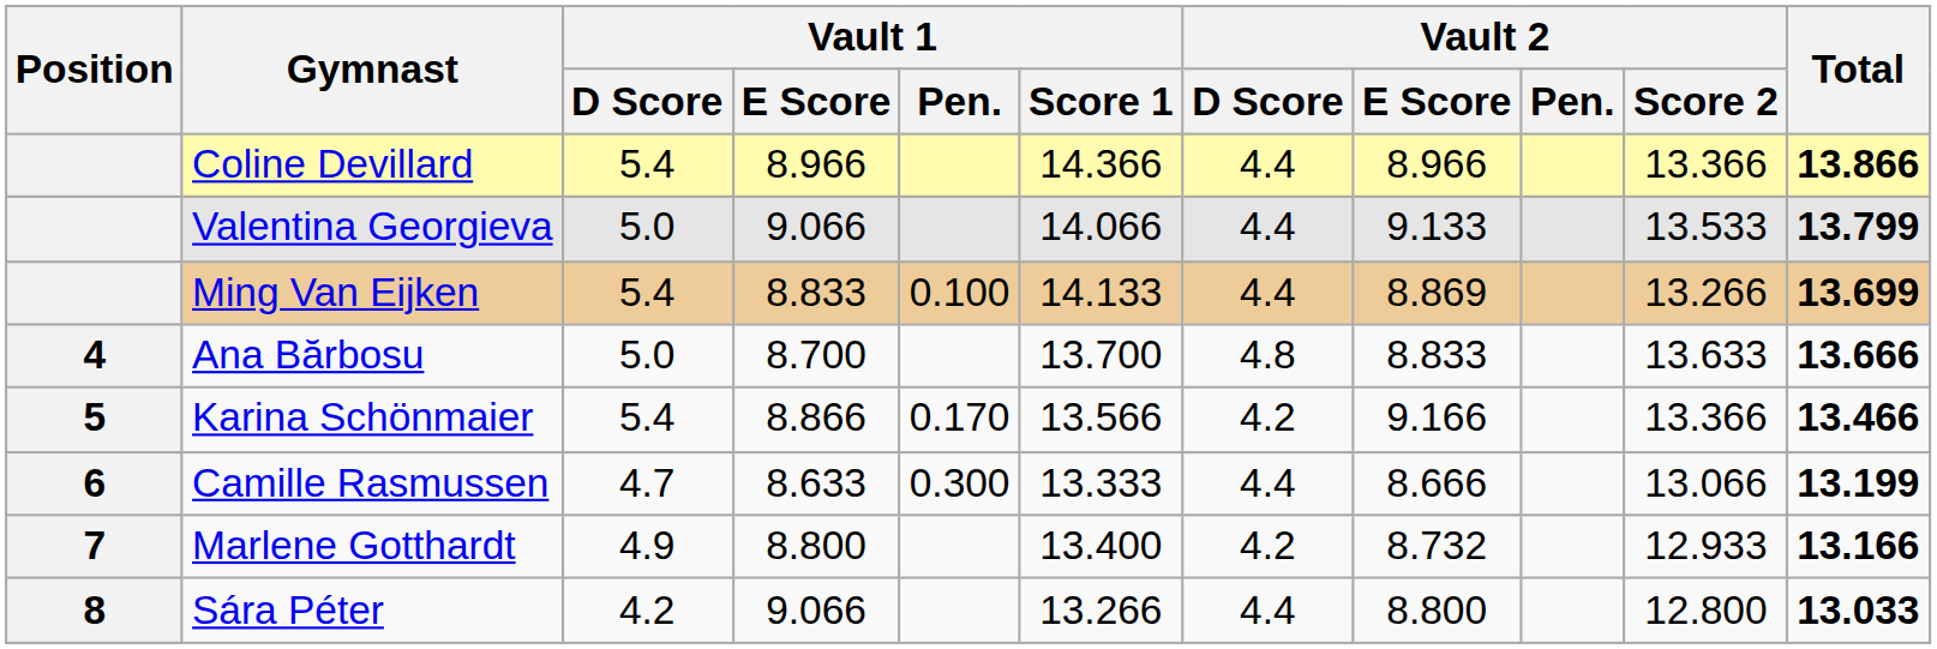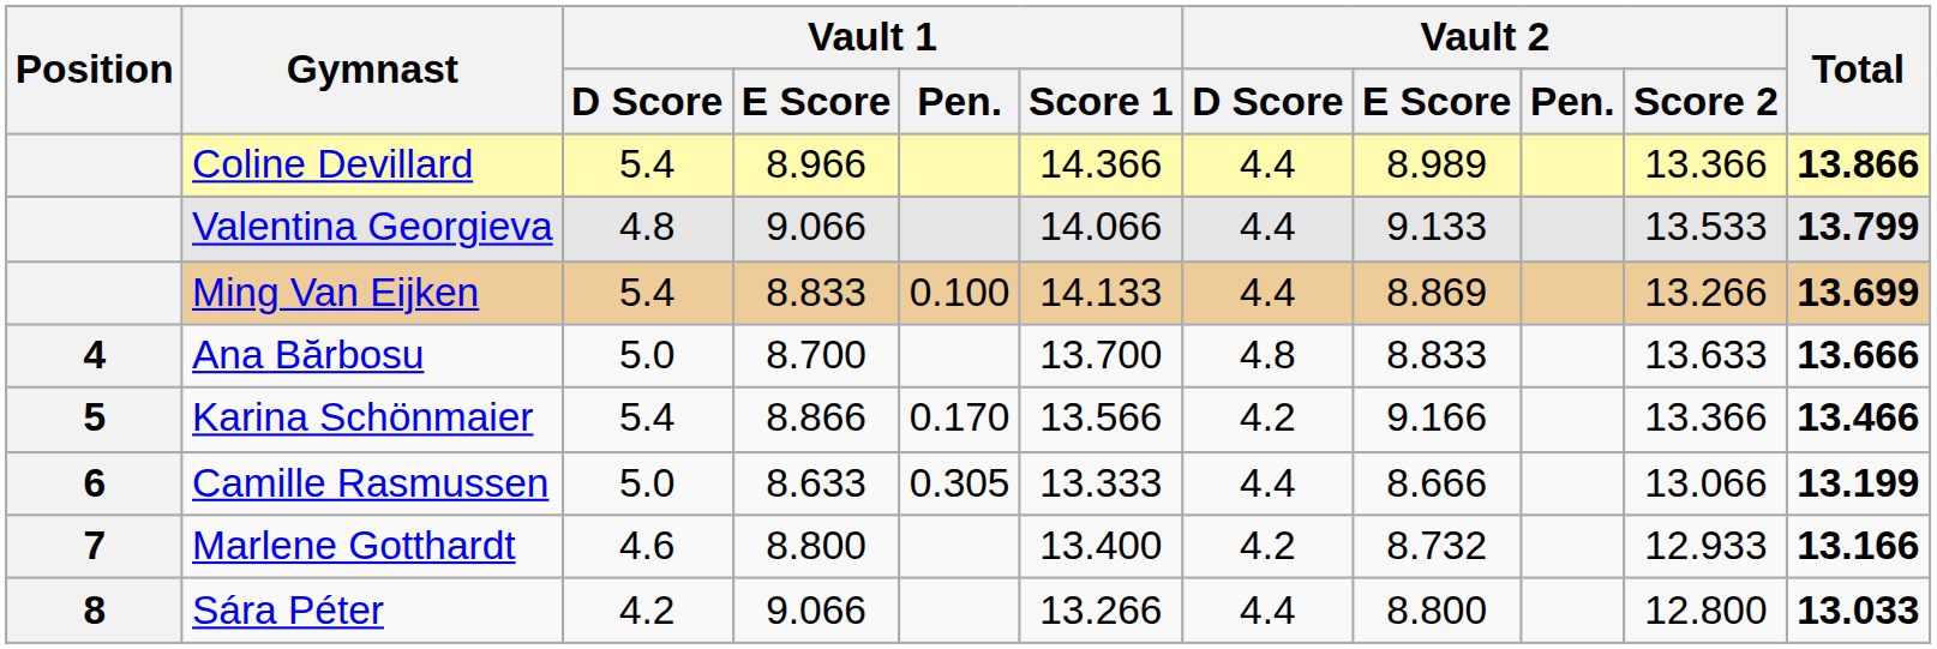Coline Devillard | Vault 2 / E Score: 8.966 -> 8.989
Valentina Georgieva | Vault 1 / D Score: 5.0 -> 4.8
Camille Rasmussen | Vault 1 / D Score: 4.7 -> 5.0
Camille Rasmussen | Vault 1 / Pen.: 0.300 -> 0.305
Marlene Gotthardt | Vault 1 / D Score: 4.9 -> 4.6
